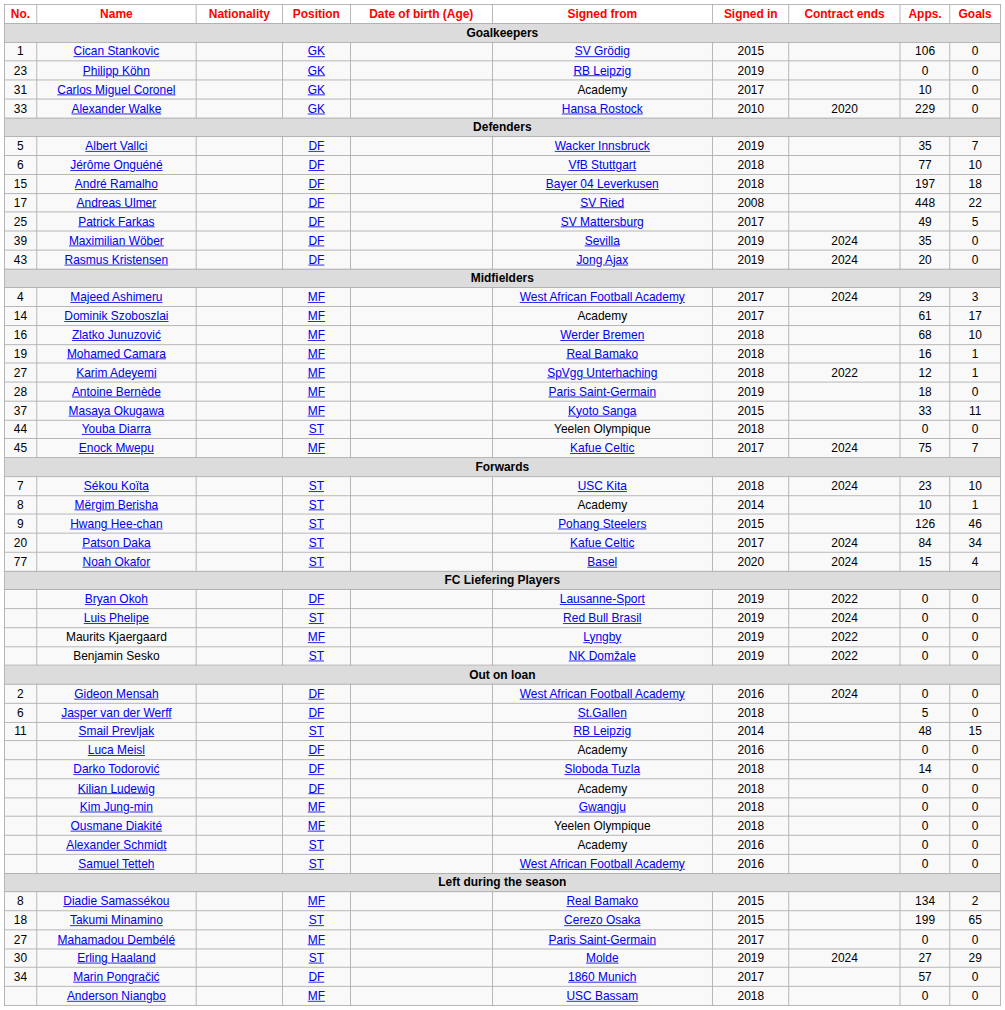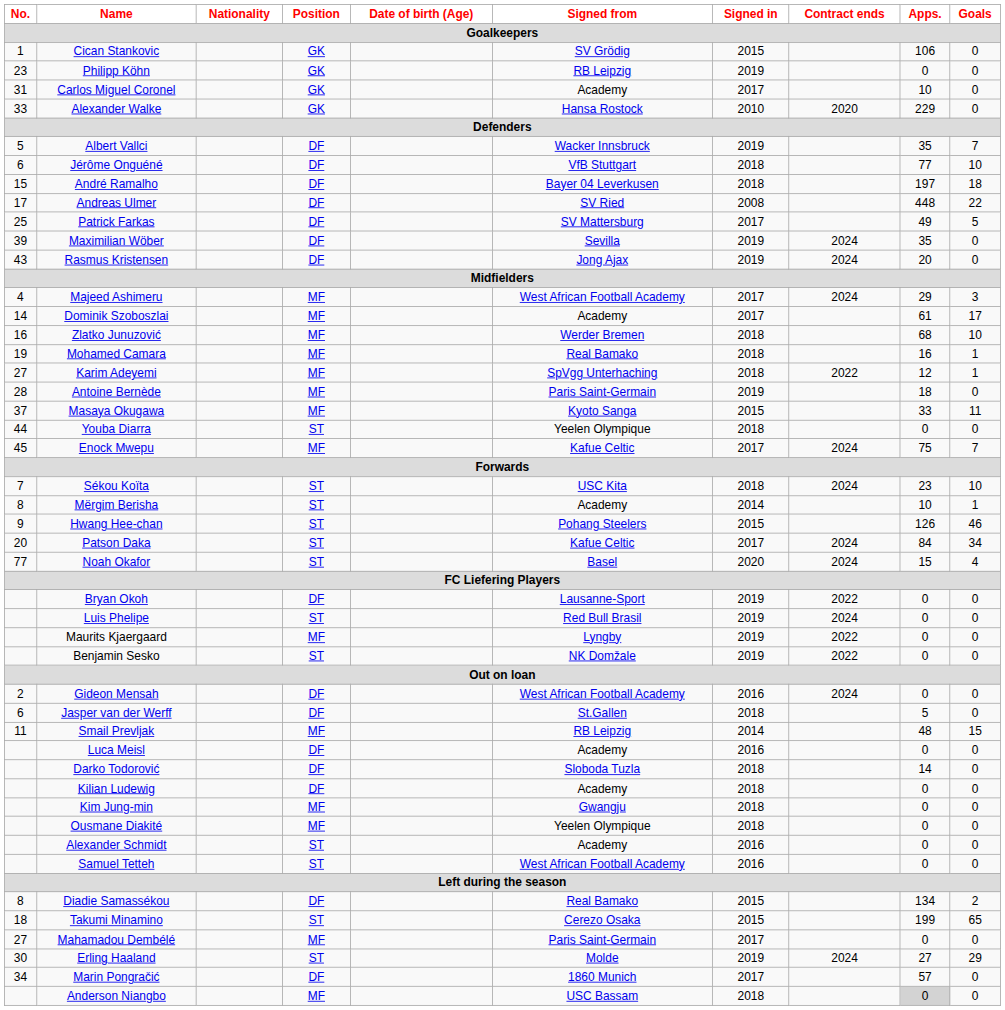Smail Prevljak | Position: ST -> MF
Diadie Samassékou | Position: MF -> DF
Anderson Niangbo | Apps.: no background -> lightgrey background
